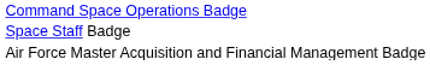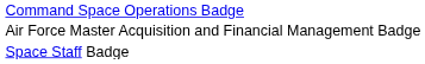rows swapped: Air Force Master Acquisition and Financial Management Badge <-> Space Staff Badge
